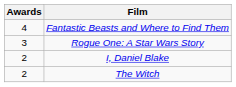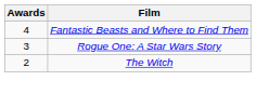- row: 2 | I, Daniel Blake
